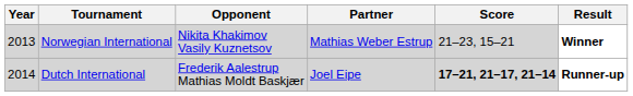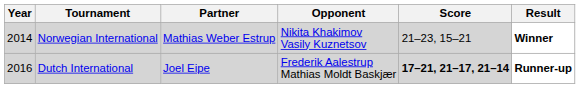columns swapped: Partner <-> Opponent
Norwegian International | Year: 2013 -> 2014
Dutch International | Year: 2014 -> 2016
